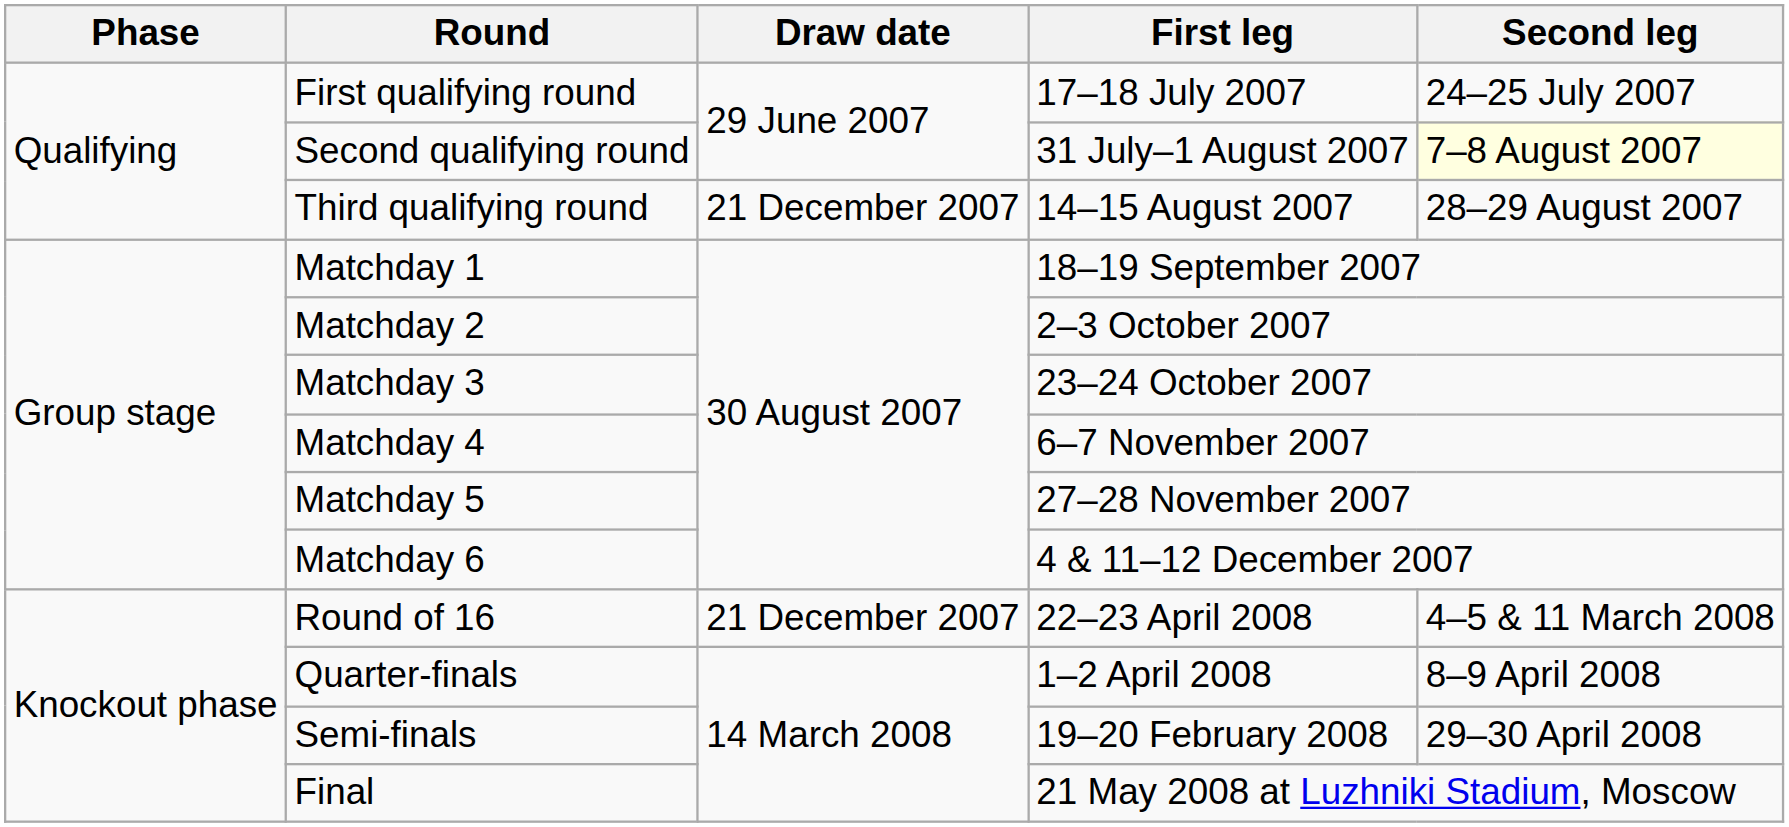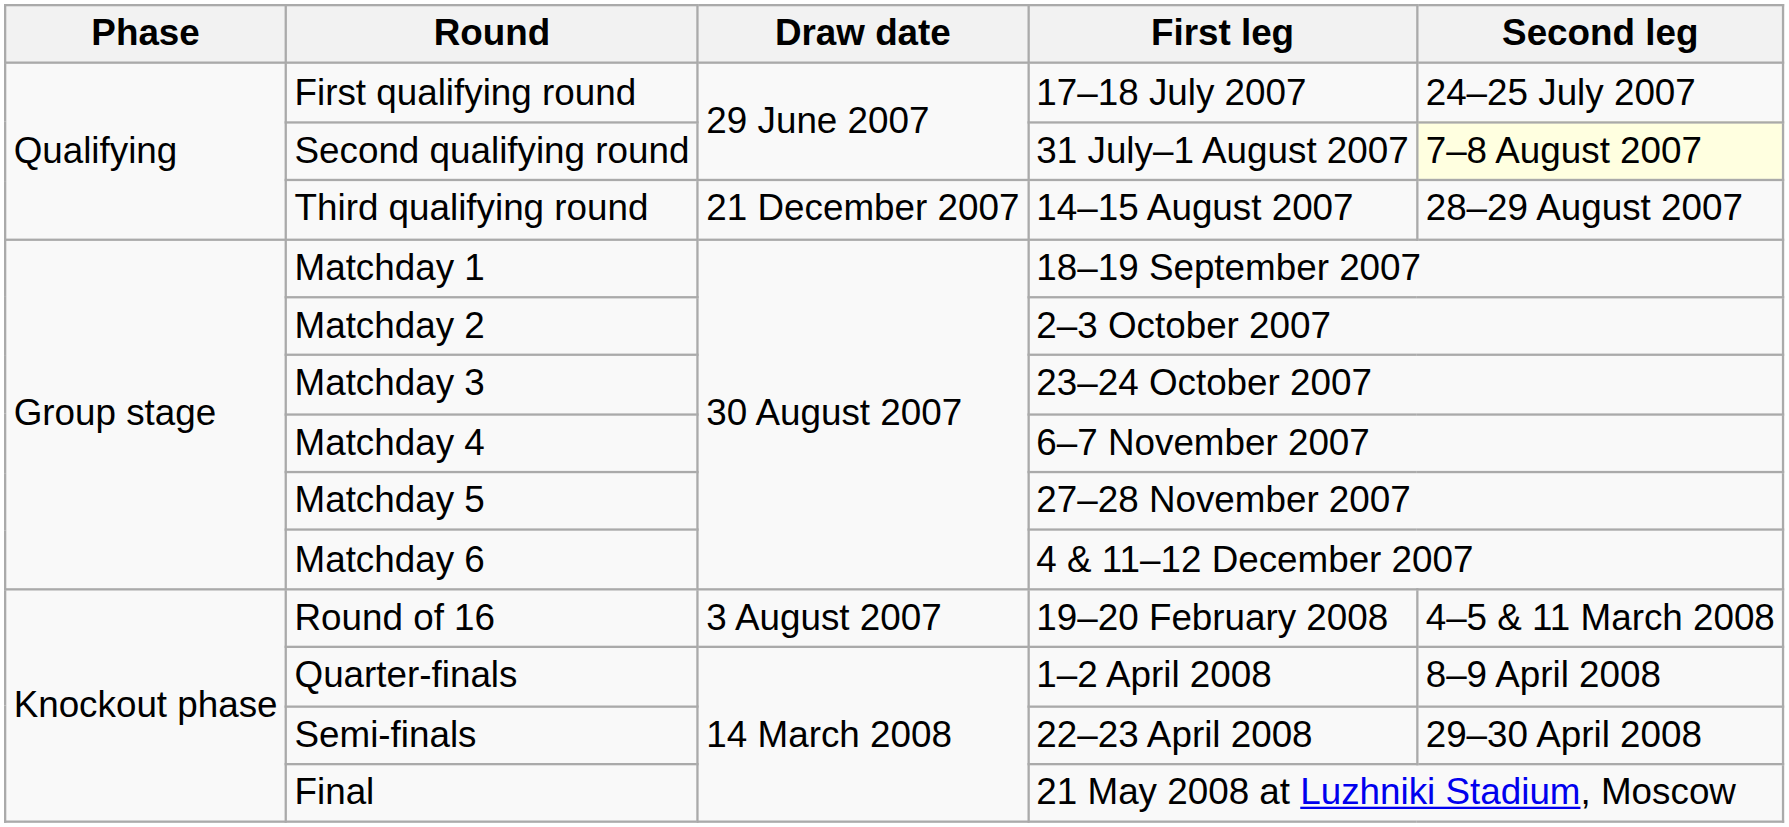Round of 16 | Draw date: 21 December 2007 -> 3 August 2007
Round of 16 | First leg: 22–23 April 2008 -> 19–20 February 2008
Semi-finals | First leg: 19–20 February 2008 -> 22–23 April 2008
